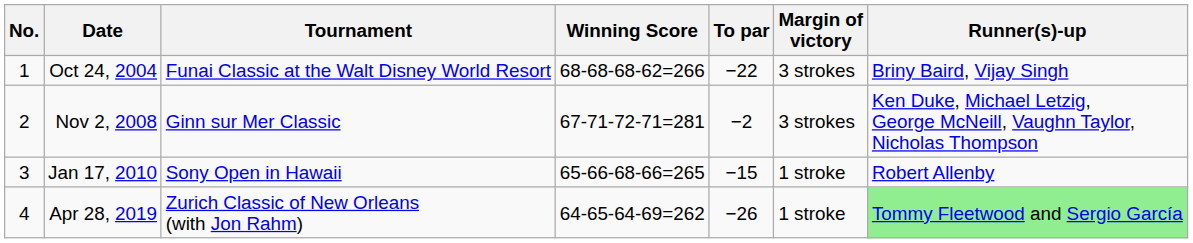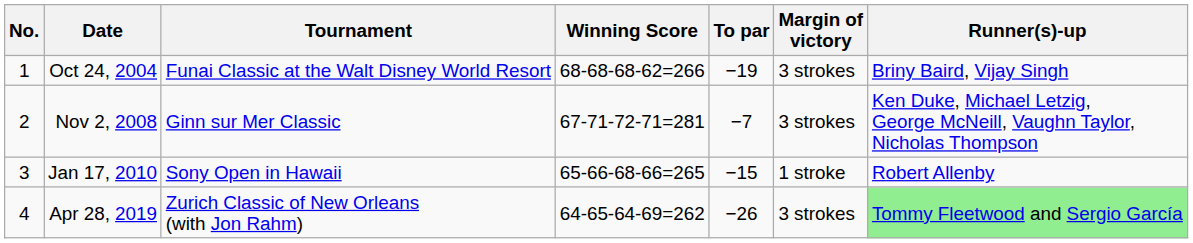Oct 24, 2004 | To par: −22 -> −19
Nov 2, 2008 | To par: −2 -> −7
Apr 28, 2019 | Margin of victory: 1 stroke -> 3 strokes
